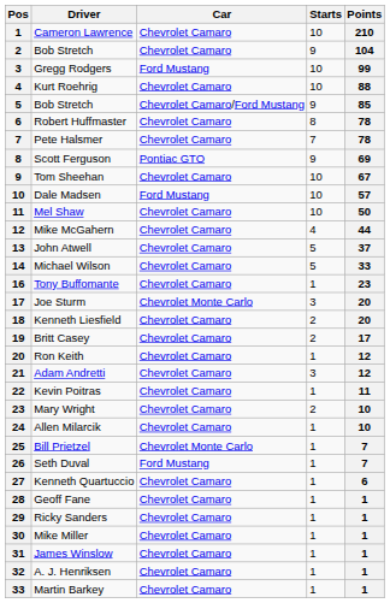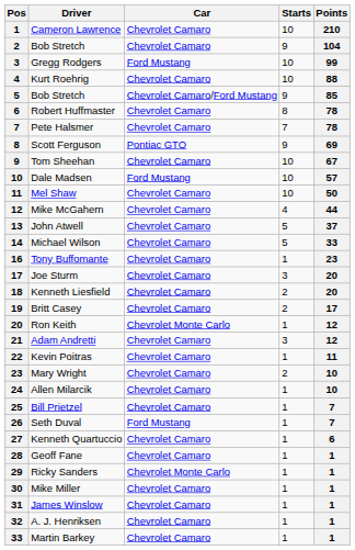Joe Sturm | Car: Chevrolet Monte Carlo -> Chevrolet Camaro
Ron Keith | Car: Chevrolet Camaro -> Chevrolet Monte Carlo
Bill Prietzel | Car: Chevrolet Monte Carlo -> Chevrolet Camaro
Ricky Sanders | Car: Chevrolet Camaro -> Chevrolet Monte Carlo
